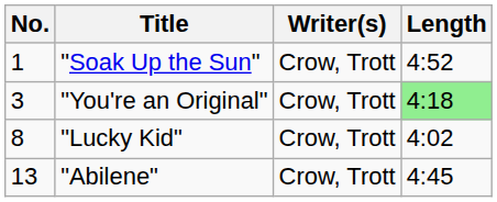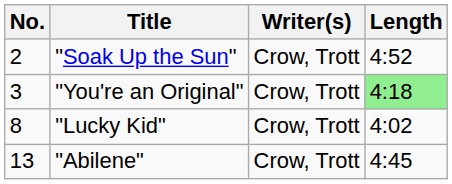"Soak Up the Sun" | No.: 1 -> 2
